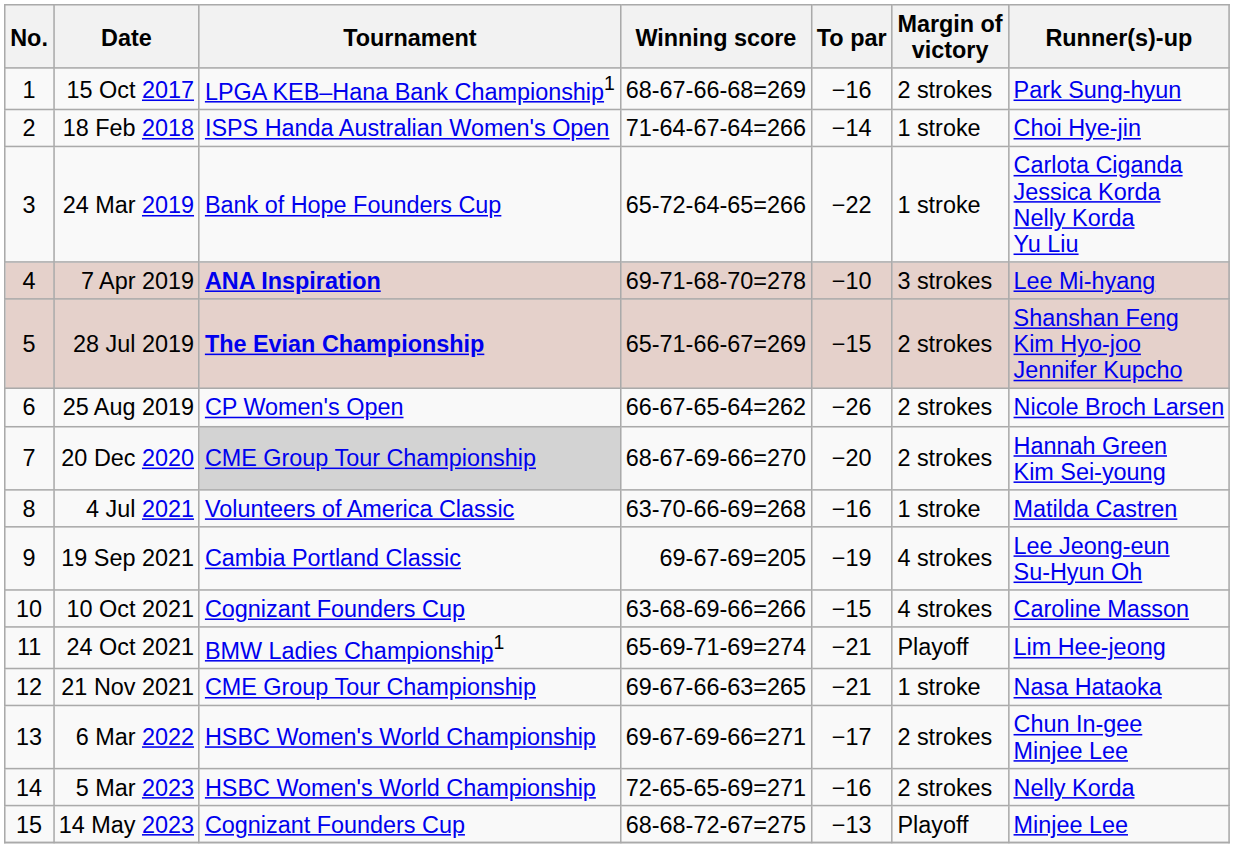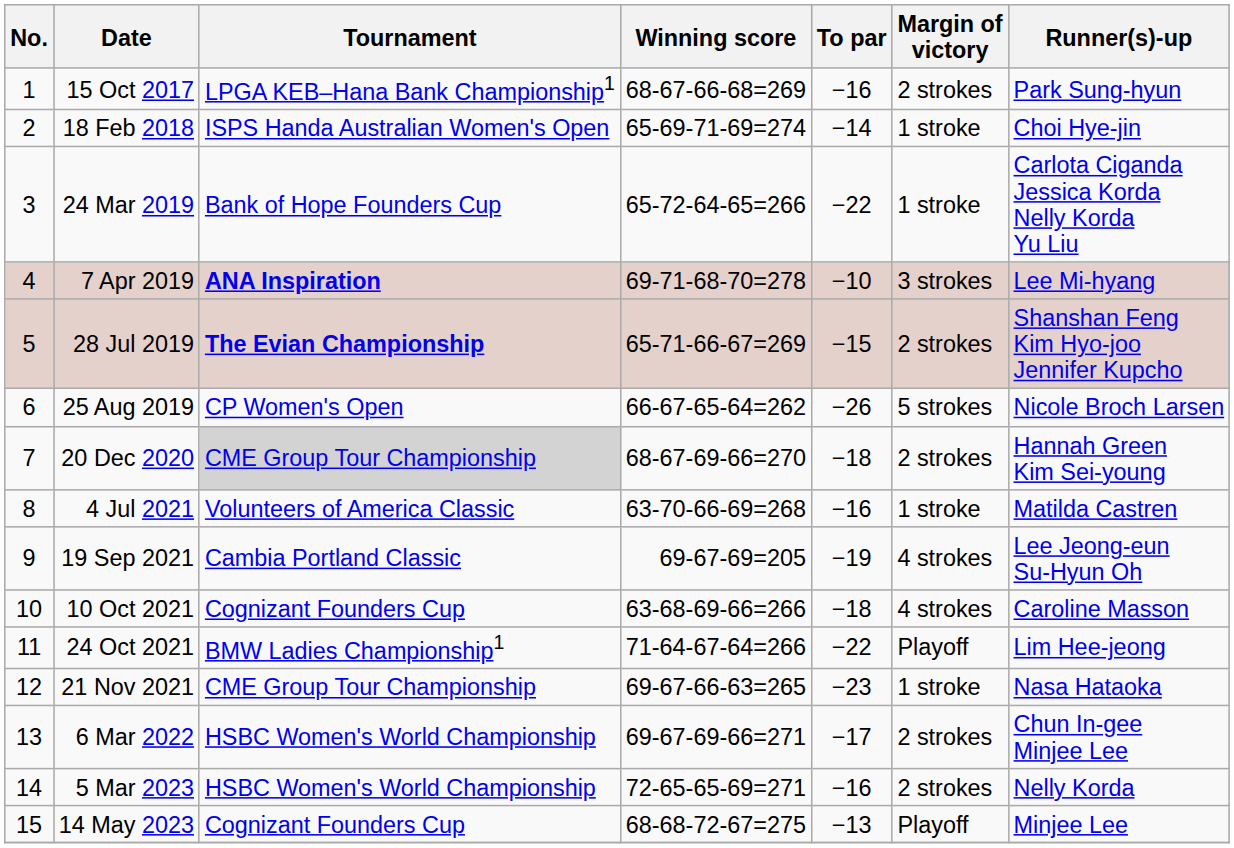18 Feb 2018 | Winning score: 71-64-67-64=266 -> 65-69-71-69=274
25 Aug 2019 | Margin of victory: 2 strokes -> 5 strokes
20 Dec 2020 | To par: −20 -> −18
10 Oct 2021 | To par: −15 -> −18
24 Oct 2021 | Winning score: 65-69-71-69=274 -> 71-64-67-64=266
24 Oct 2021 | To par: −21 -> −22
21 Nov 2021 | To par: −21 -> −23
